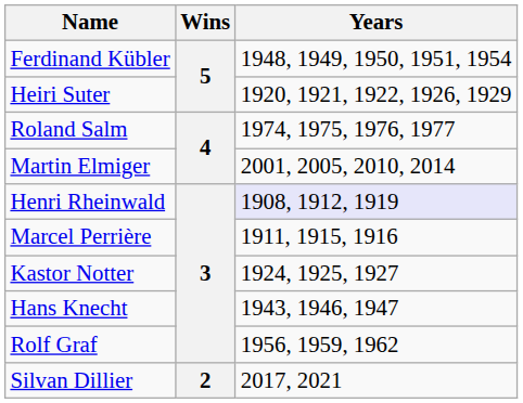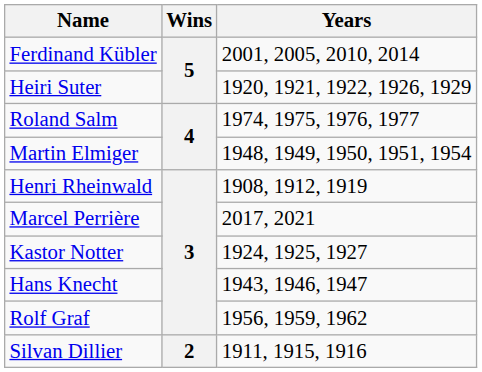Ferdinand Kübler | Years: 1948, 1949, 1950, 1951, 1954 -> 2001, 2005, 2010, 2014
Martin Elmiger | Years: 2001, 2005, 2010, 2014 -> 1948, 1949, 1950, 1951, 1954
Henri Rheinwald | Years: lavender background -> no background
Marcel Perrière | Years: 1911, 1915, 1916 -> 2017, 2021
Silvan Dillier | Years: 2017, 2021 -> 1911, 1915, 1916
